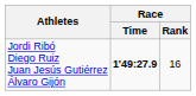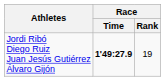Jordi Ribó Diego Ruiz Juan Jesús Gutiérrez Álvaro Gijón | Race / Rank: 16 -> 19
